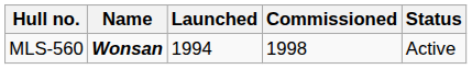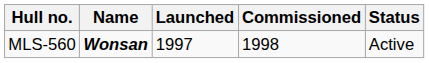MLS-560 | Launched: 1994 -> 1997
